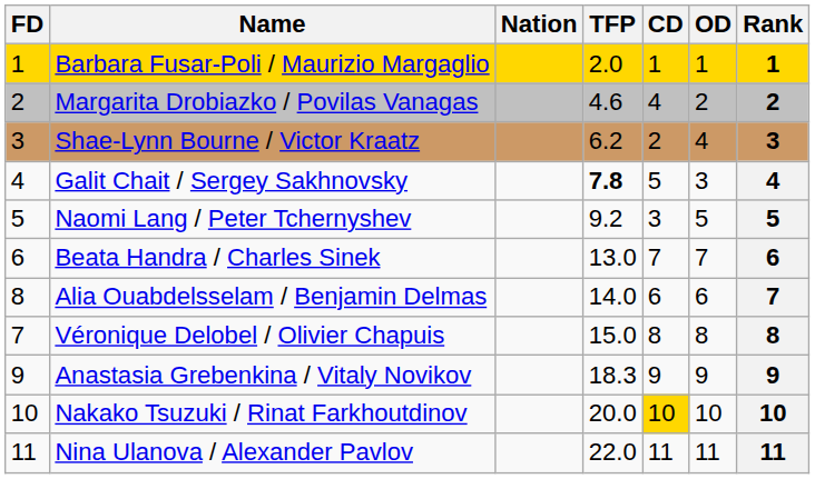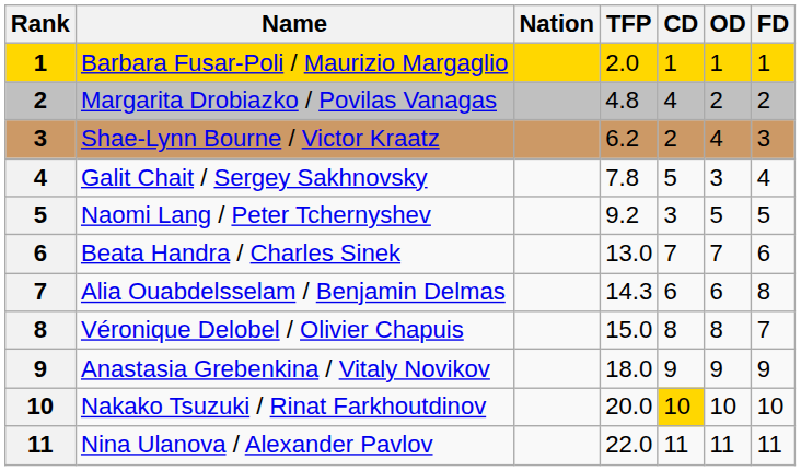columns swapped: Rank <-> FD
Margarita Drobiazko / Povilas Vanagas | TFP: 4.6 -> 4.8
Galit Chait / Sergey Sakhnovsky | TFP: bold -> normal
Alia Ouabdelsselam / Benjamin Delmas | TFP: 14.0 -> 14.3
Anastasia Grebenkina / Vitaly Novikov | TFP: 18.3 -> 18.0
